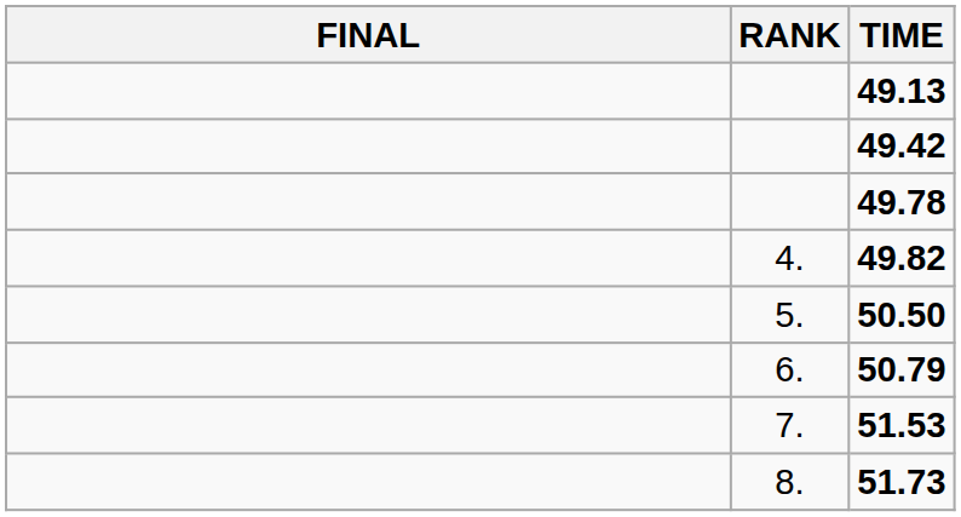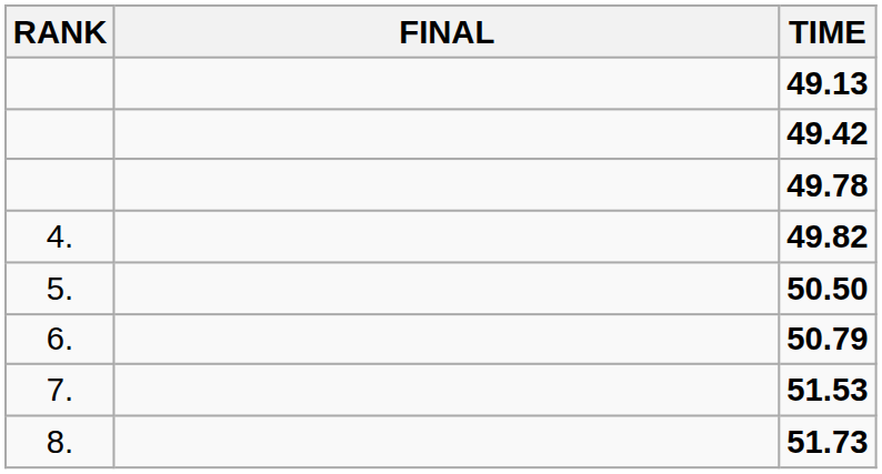columns swapped: RANK <-> FINAL
